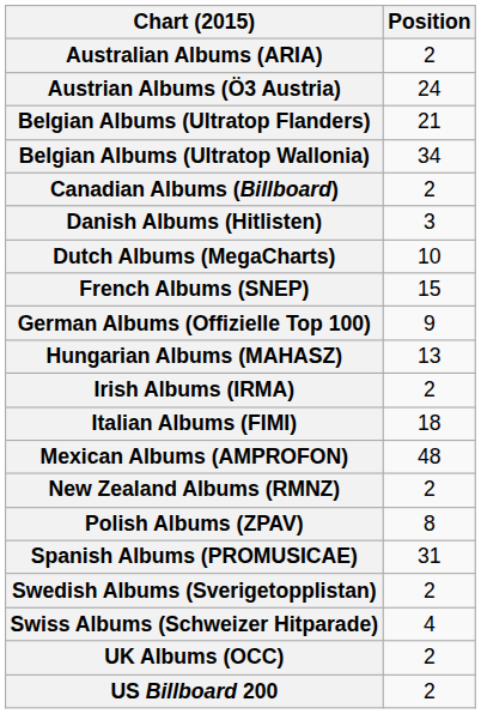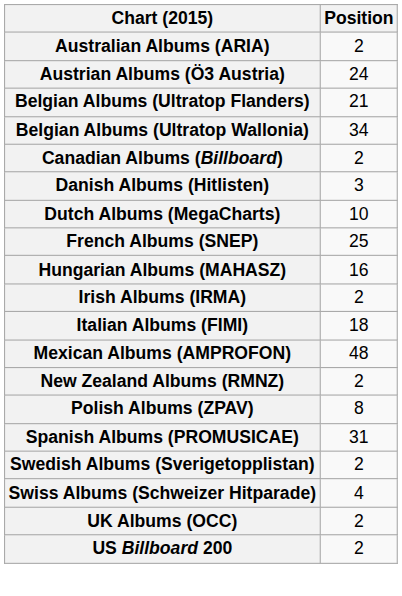French Albums (SNEP) | Position: 15 -> 25
- row: German Albums (Offizielle Top 100) | 9
Hungarian Albums (MAHASZ) | Position: 13 -> 16
